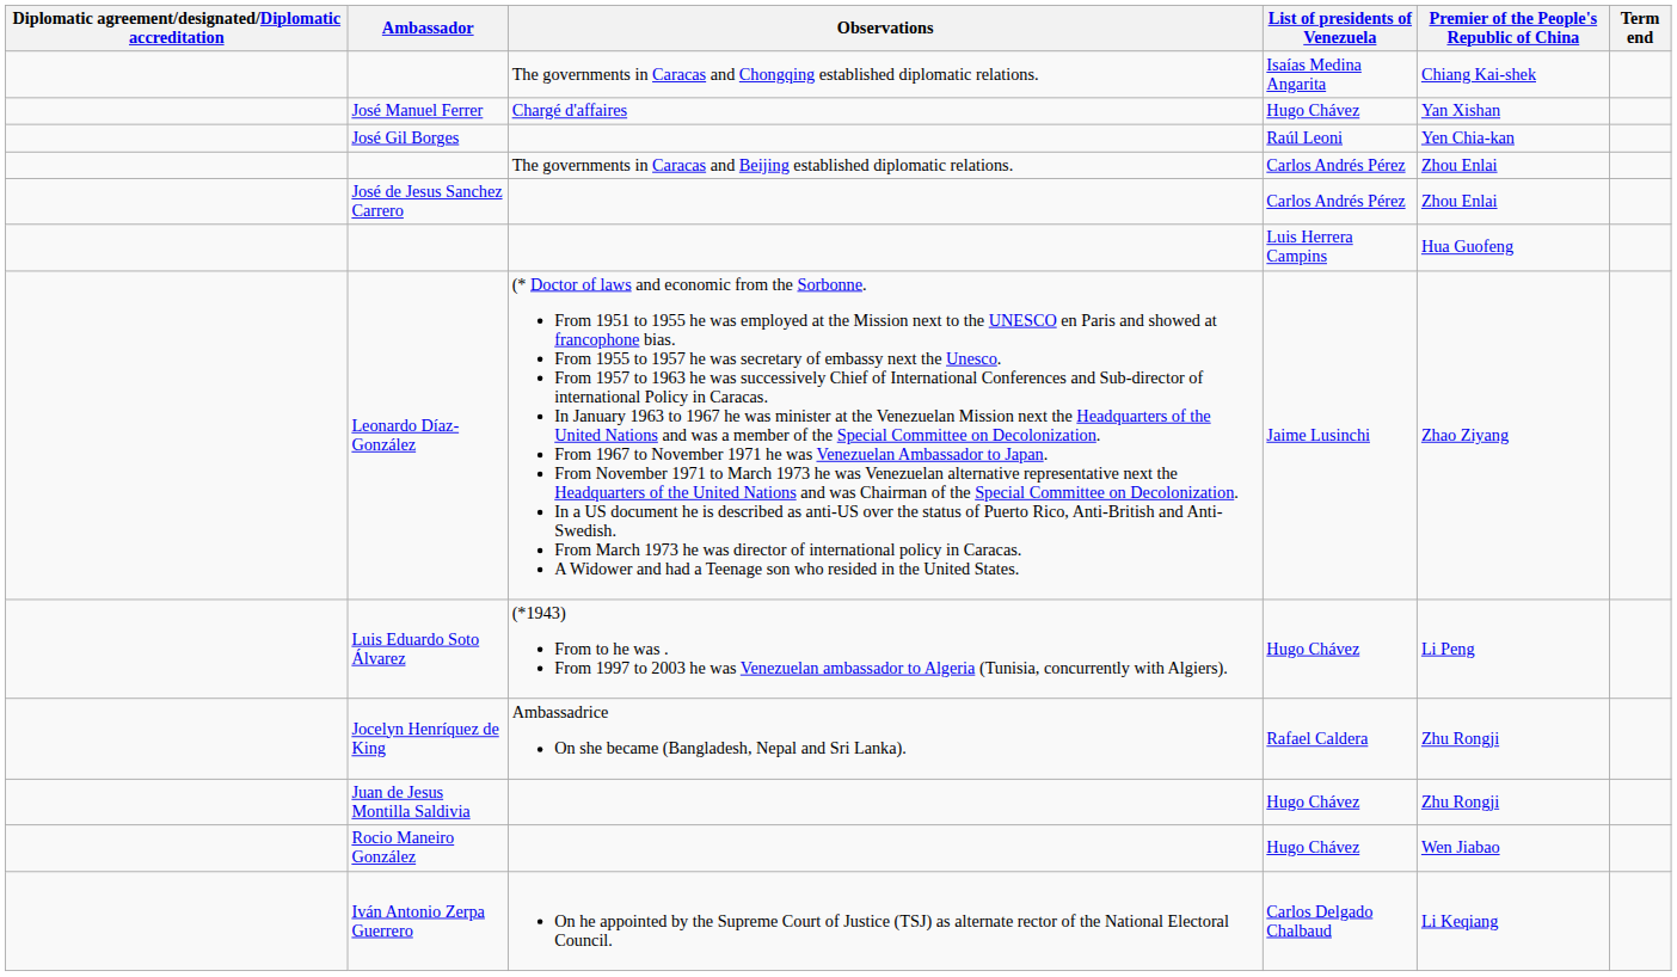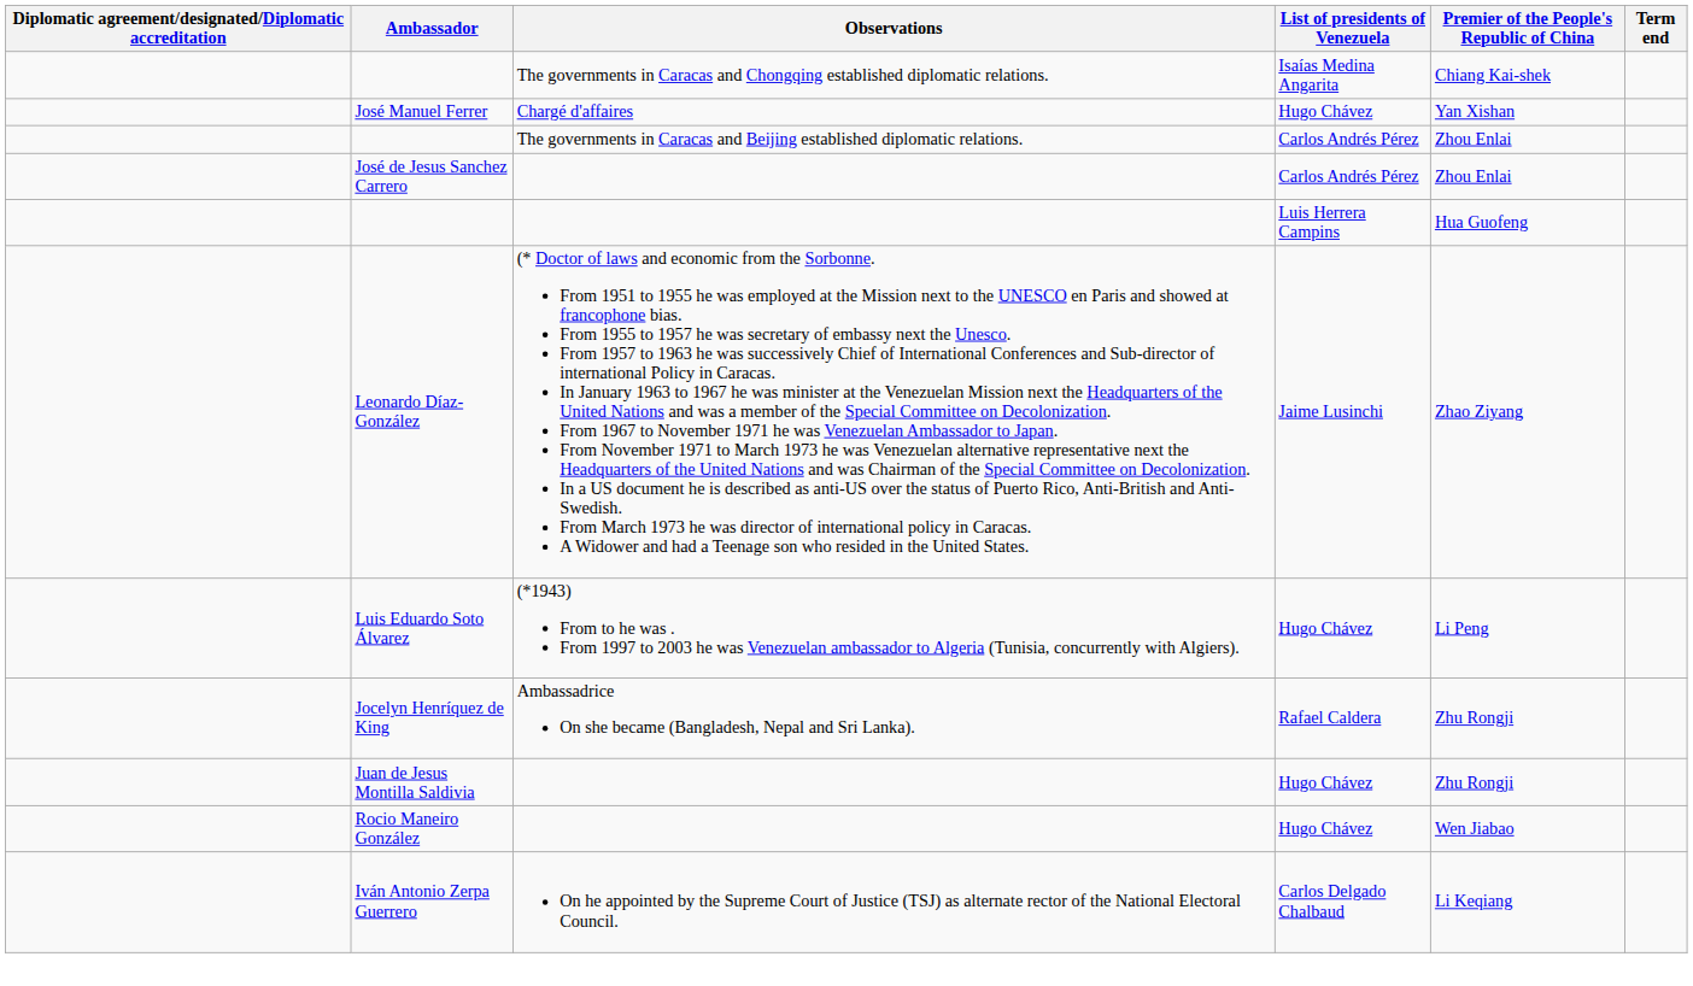- row: José Gil Borges | Raúl Leoni | Yen Chia-kan
